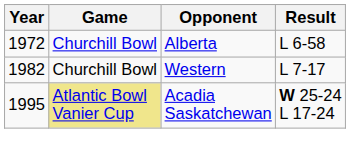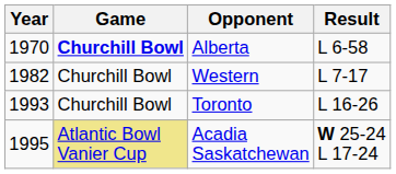Alberta | Year: 1972 -> 1970
Alberta | Game: normal -> bold
+ row: 1993 | Churchill Bowl | Toronto | L 16-26
